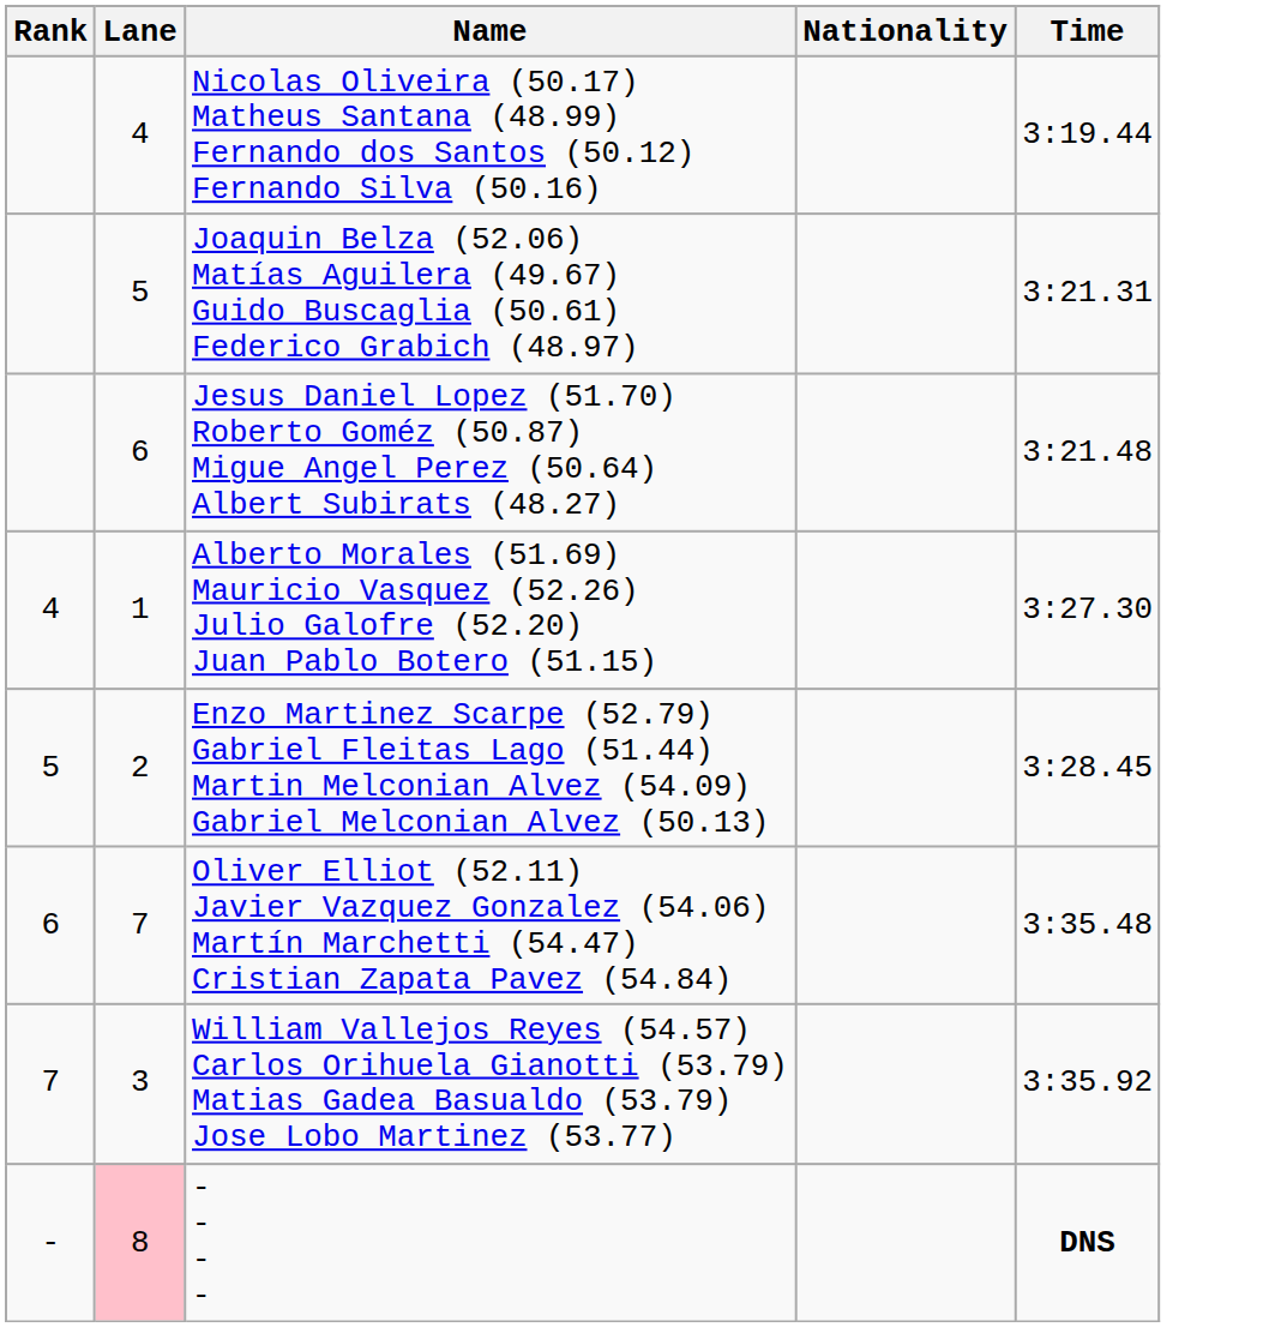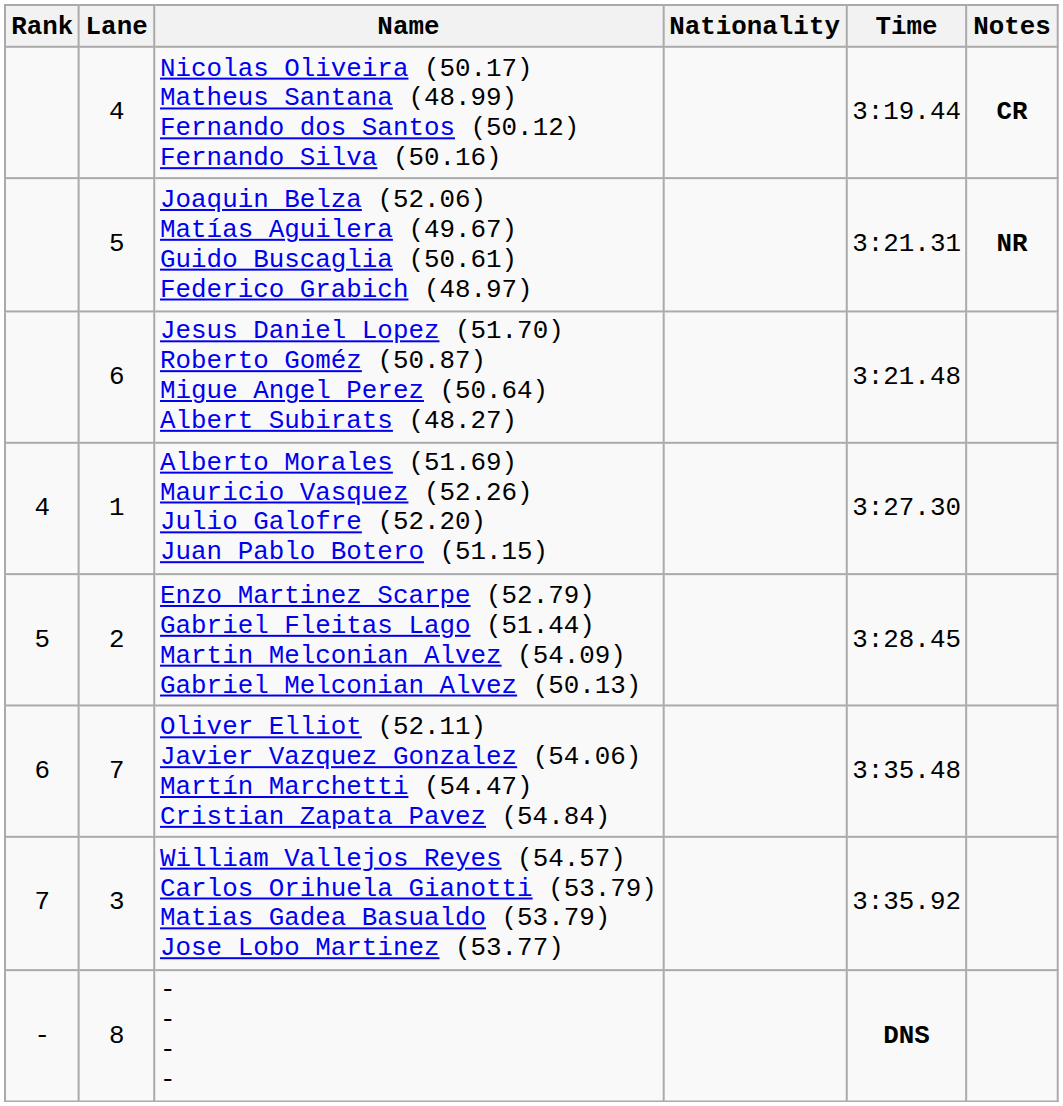+ column: Notes | CR | NR
- - - - | Lane: pink background -> no background
